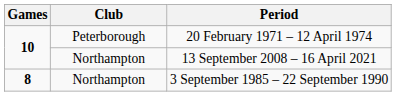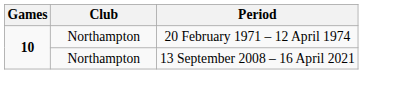20 February 1971 – 12 April 1974 | Club: Peterborough -> Northampton
- row: 8 | Northampton | 3 September 1985 – 22 September 1990
